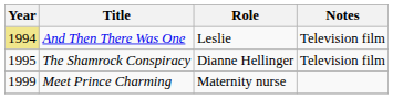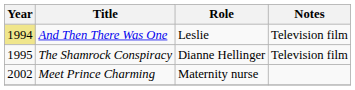Meet Prince Charming | Year: 1999 -> 2002
